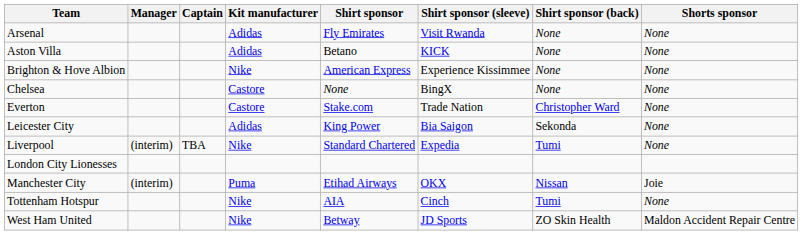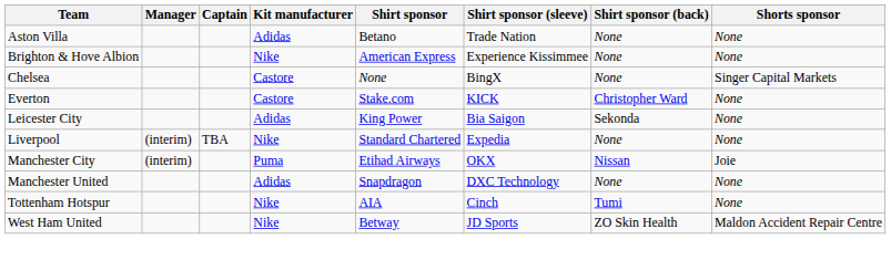- row: Arsenal | Adidas | Fly Emirates | Visit Rwanda | None | None
Aston Villa | Shirt sponsor (sleeve): KICK -> Trade Nation
Chelsea | Shorts sponsor: None -> Singer Capital Markets
Everton | Shirt sponsor (sleeve): Trade Nation -> KICK
Liverpool | Shirt sponsor (back): Tumi -> None
- row: London City Lionesses
+ row: Manchester United | Adidas | Snapdragon | DXC Technology | None | None
